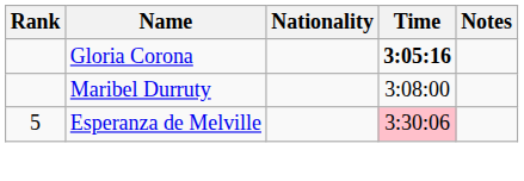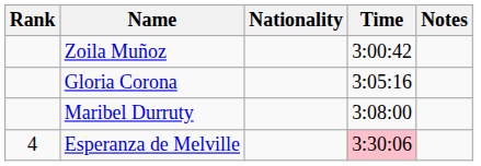+ row: Zoila Muñoz | 3:00:42
Gloria Corona | Time: bold -> normal
Esperanza de Melville | Rank: 5 -> 4
